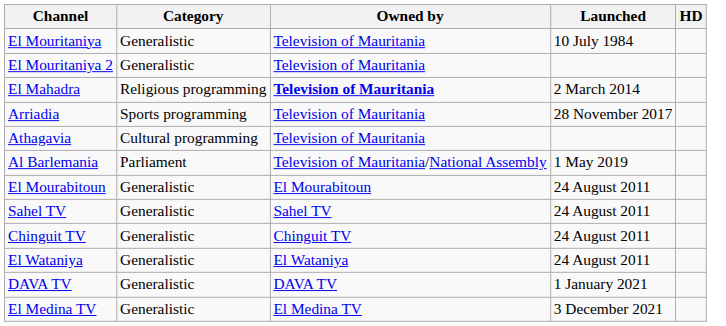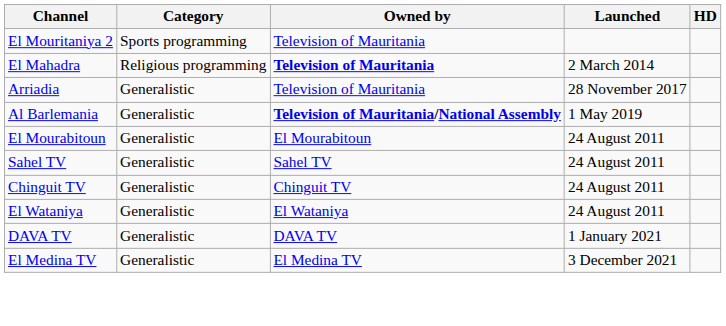- row: El Mouritaniya | Generalistic | Television of Mauritania | 10 July 1984
El Mouritaniya 2 | Category: Generalistic -> Sports programming
Arriadia | Category: Sports programming -> Generalistic
- row: Athagavia | Cultural programming | Television of Mauritania
Al Barlemania | Category: Parliament -> Generalistic
Al Barlemania | Owned by: normal -> bold
